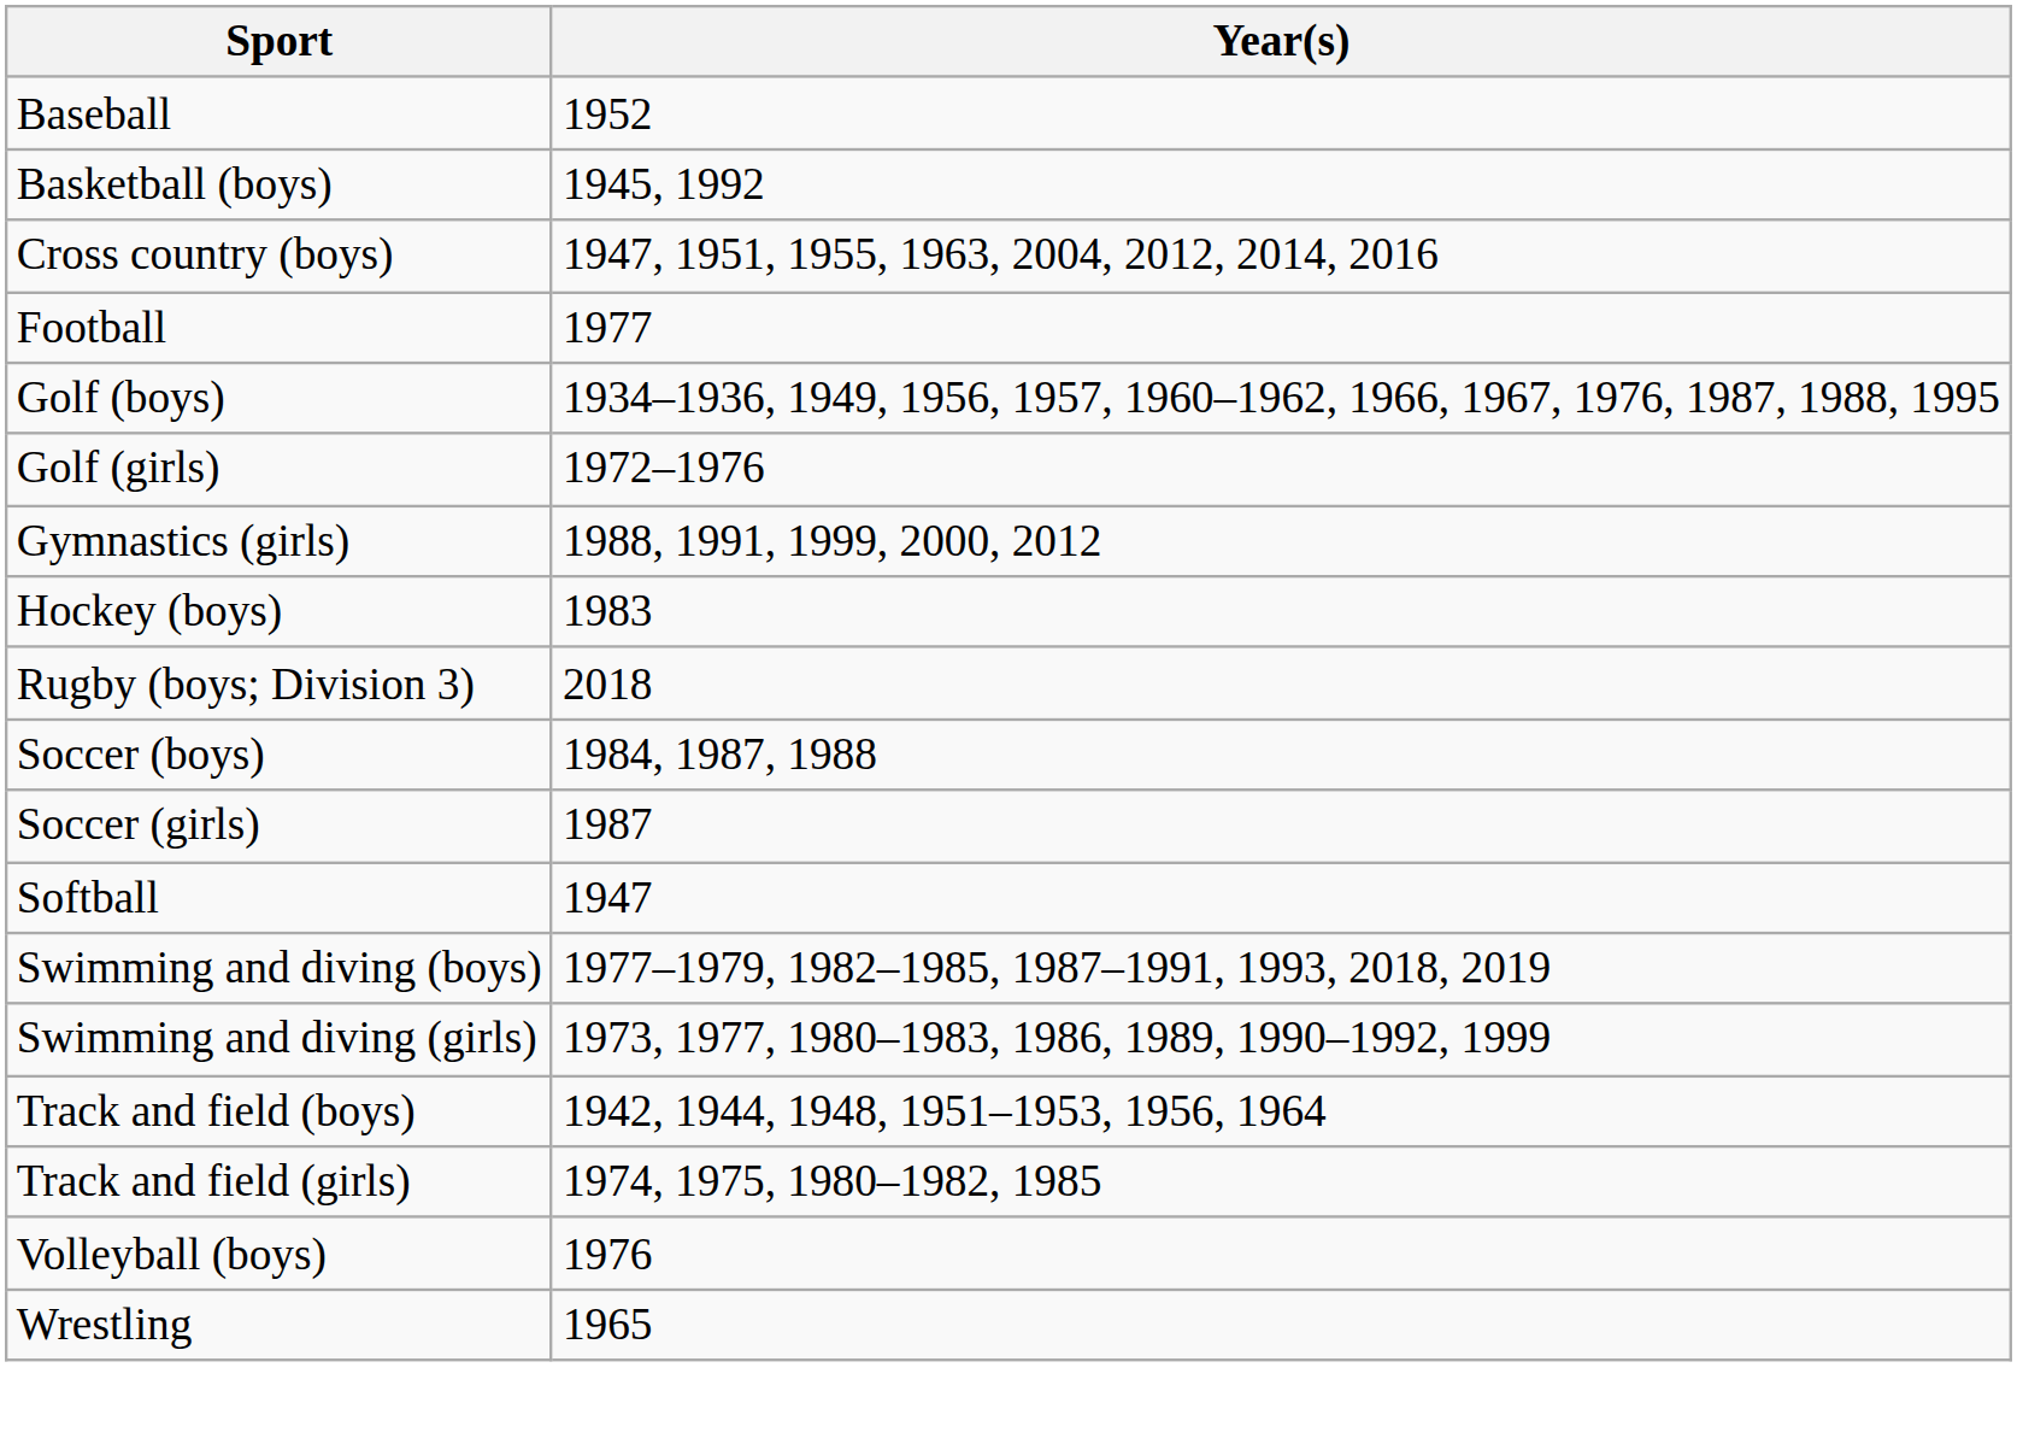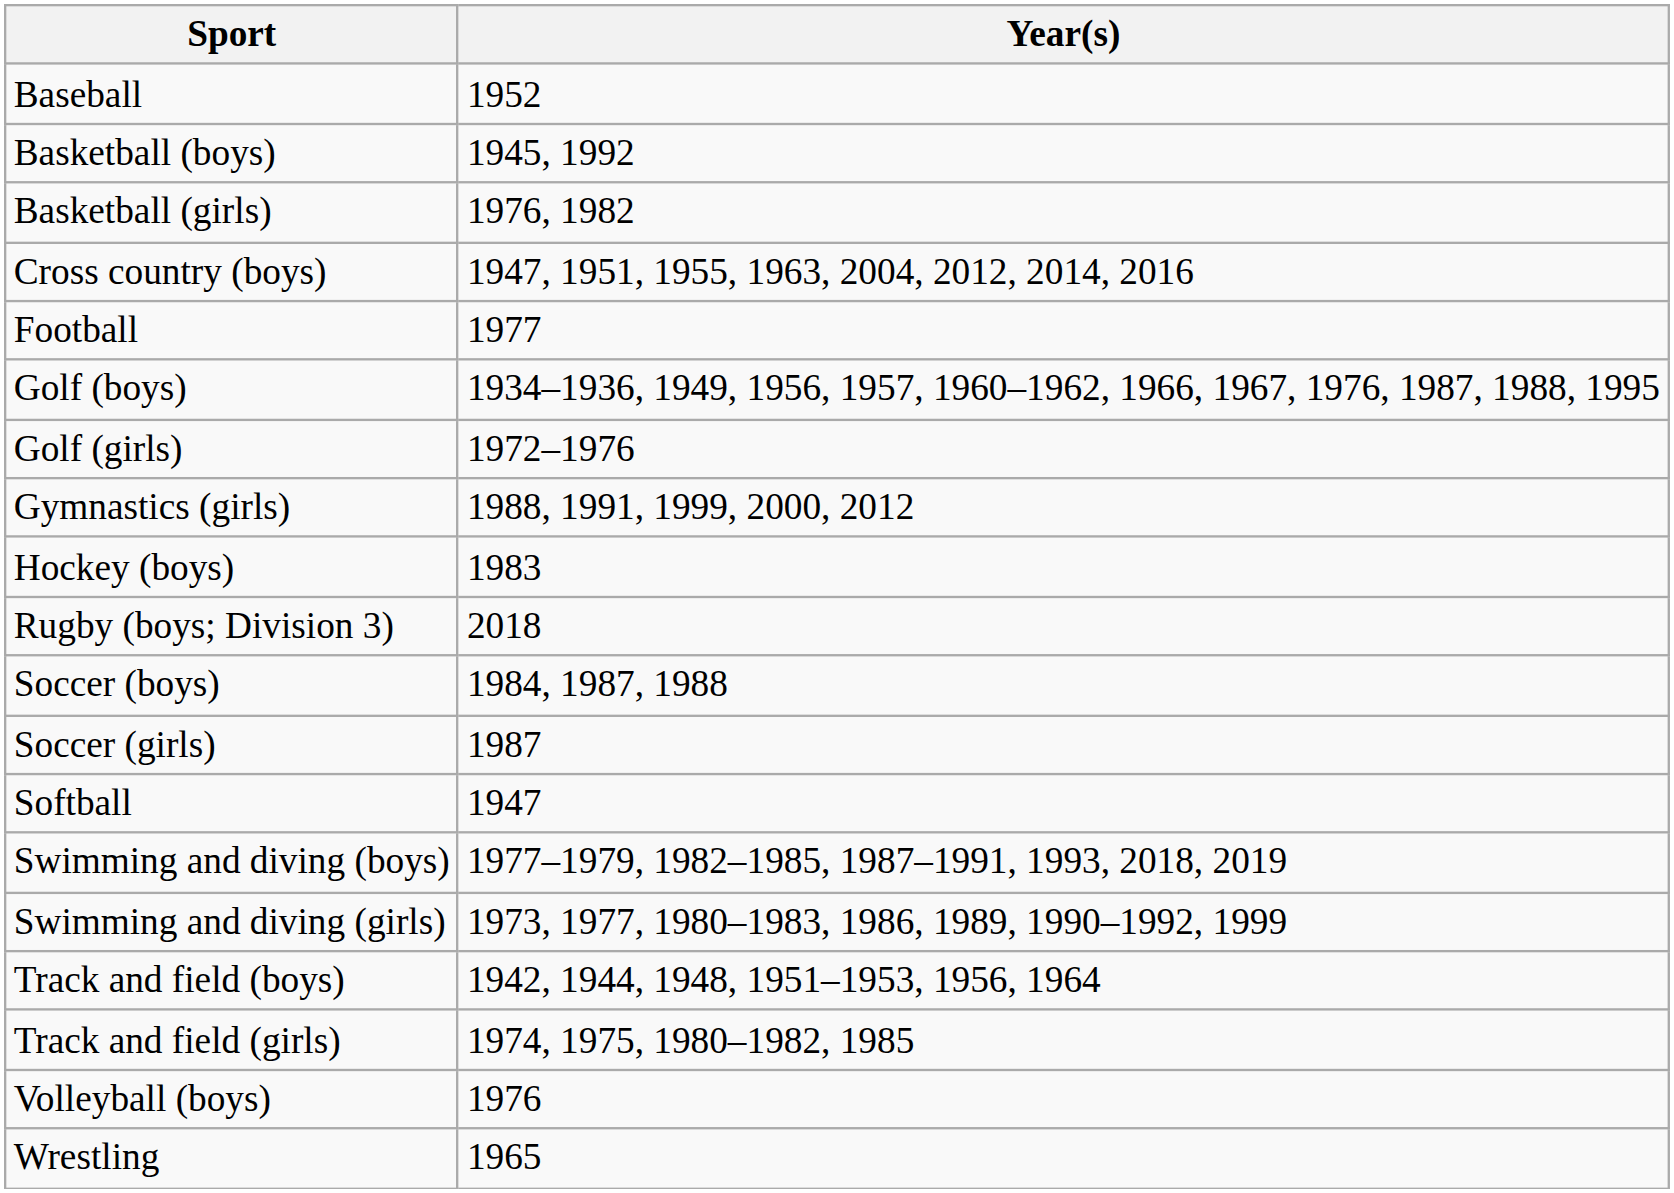+ row: Basketball (girls) | 1976, 1982
